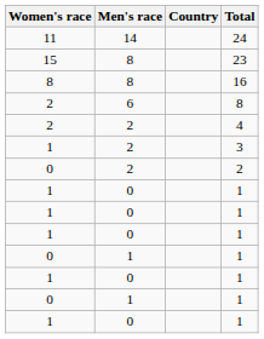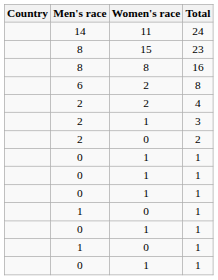columns swapped: Country <-> Women's race
